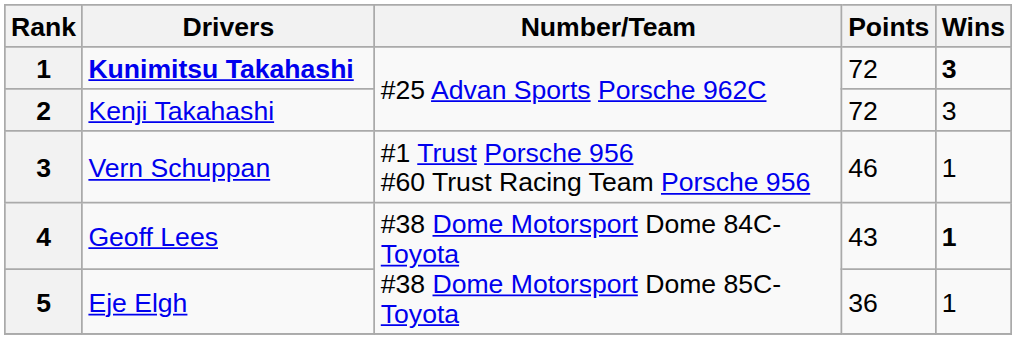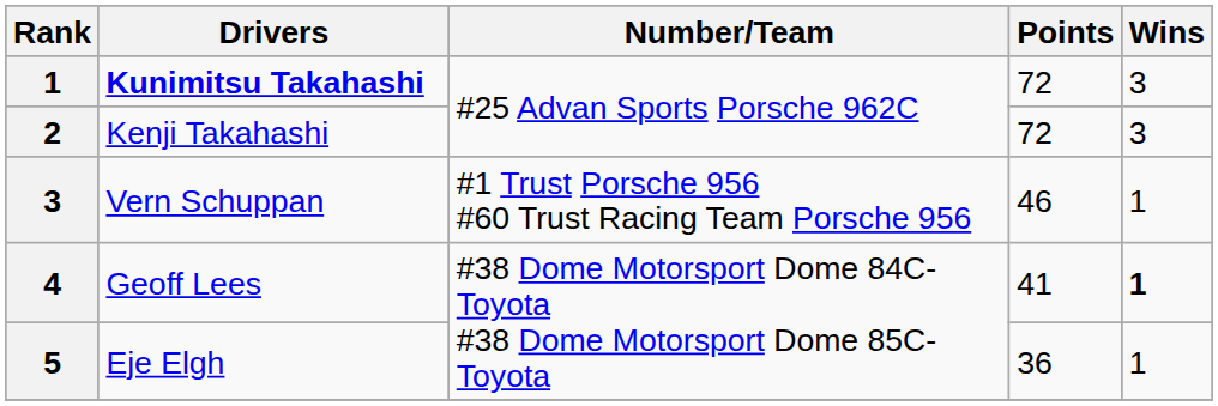Kunimitsu Takahashi | Wins: bold -> normal
Geoff Lees | Points: 43 -> 41
